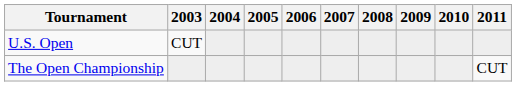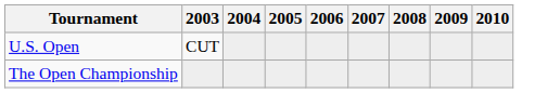- column: 2011 | CUT
